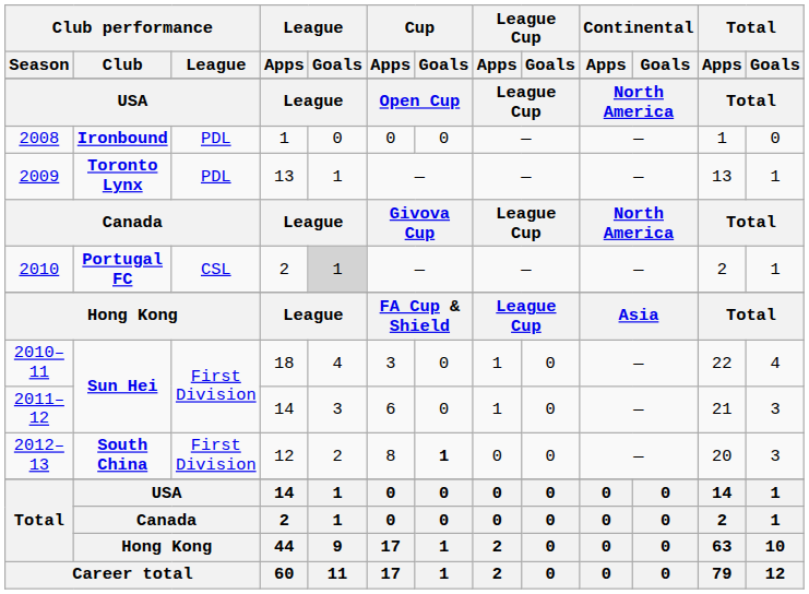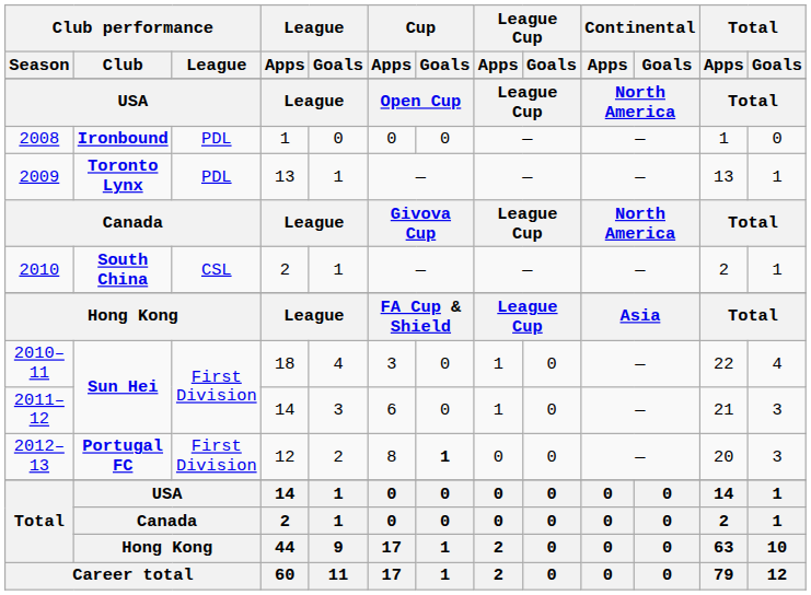2010 | Club performance / Club: Portugal FC -> South China
2010 | League / Goals: lightgrey background -> no background
2012–13 | Club performance / Club: South China -> Portugal FC
